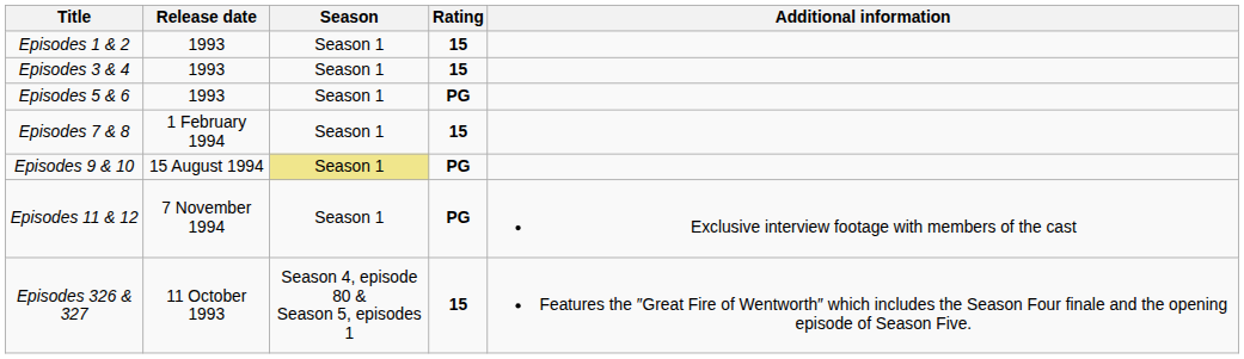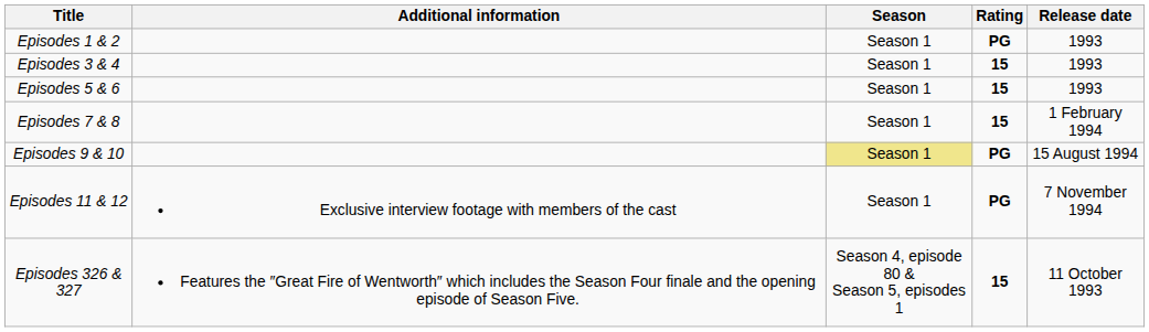columns swapped: Release date <-> Additional information
Episodes 1 & 2 | Rating: 15 -> PG
Episodes 5 & 6 | Rating: PG -> 15
